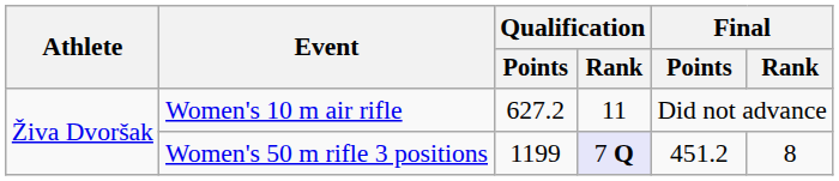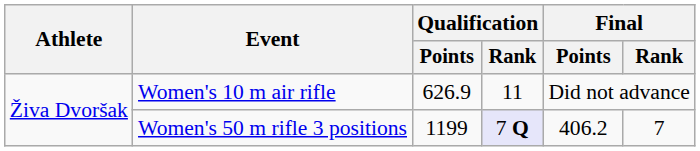Women's 10 m air rifle | Qualification / Points: 627.2 -> 626.9
Women's 50 m rifle 3 positions | Final / Points: 451.2 -> 406.2
Women's 50 m rifle 3 positions | Final / Rank: 8 -> 7
